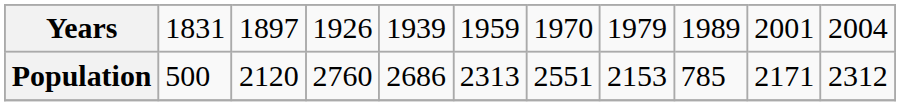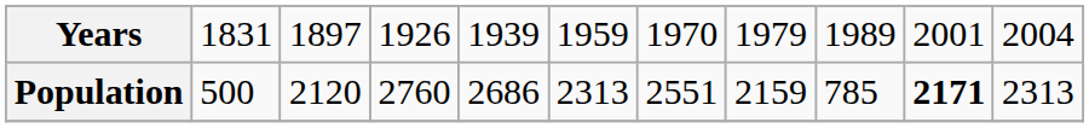Population | column 8: 2153 -> 2159
Population | column 10: normal -> bold
Population | column 11: 2312 -> 2313
